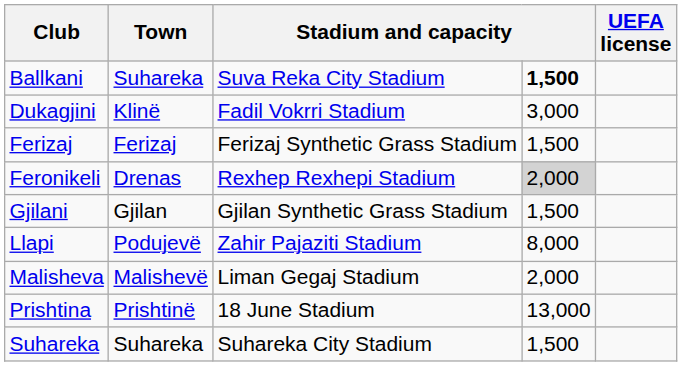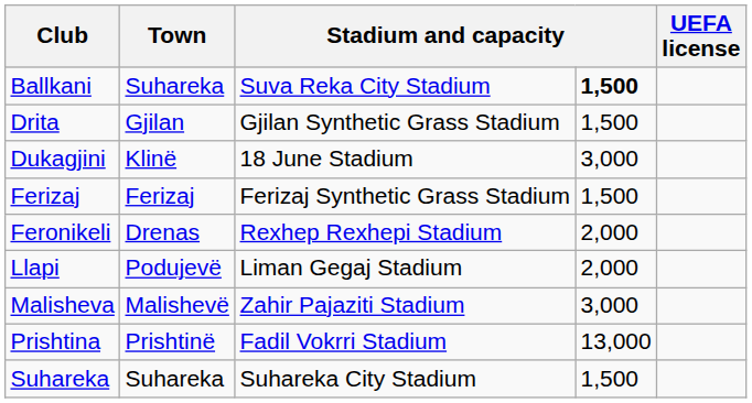+ row: Drita | Gjilan | Gjilan Synthetic Grass Stadium | 1,500
Dukagjini | column 3: Fadil Vokrri Stadium -> 18 June Stadium
Feronikeli | column 4: lightgrey background -> no background
- row: Gjilani | Gjilan | Gjilan Synthetic Grass Stadium | 1,500
Llapi | column 3: Zahir Pajaziti Stadium -> Liman Gegaj Stadium
Llapi | column 4: 8,000 -> 2,000
Malisheva | column 3: Liman Gegaj Stadium -> Zahir Pajaziti Stadium
Malisheva | column 4: 2,000 -> 3,000
Prishtina | column 3: 18 June Stadium -> Fadil Vokrri Stadium
